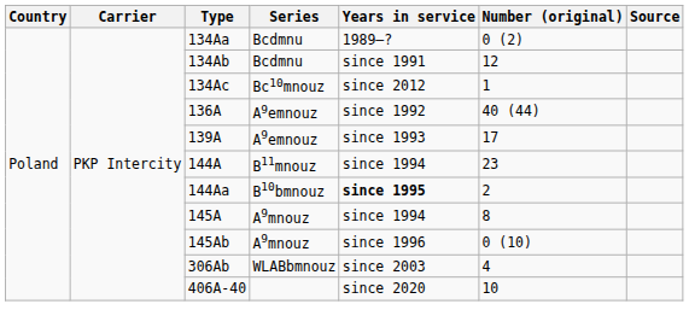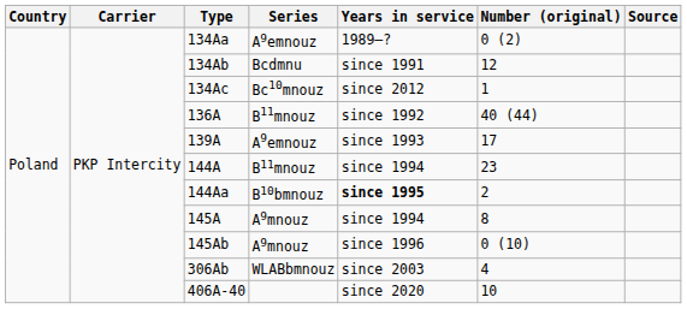134Aa | Series: Bcdmnu -> A9emnouz
136A | Series: A9emnouz -> B11mnouz
